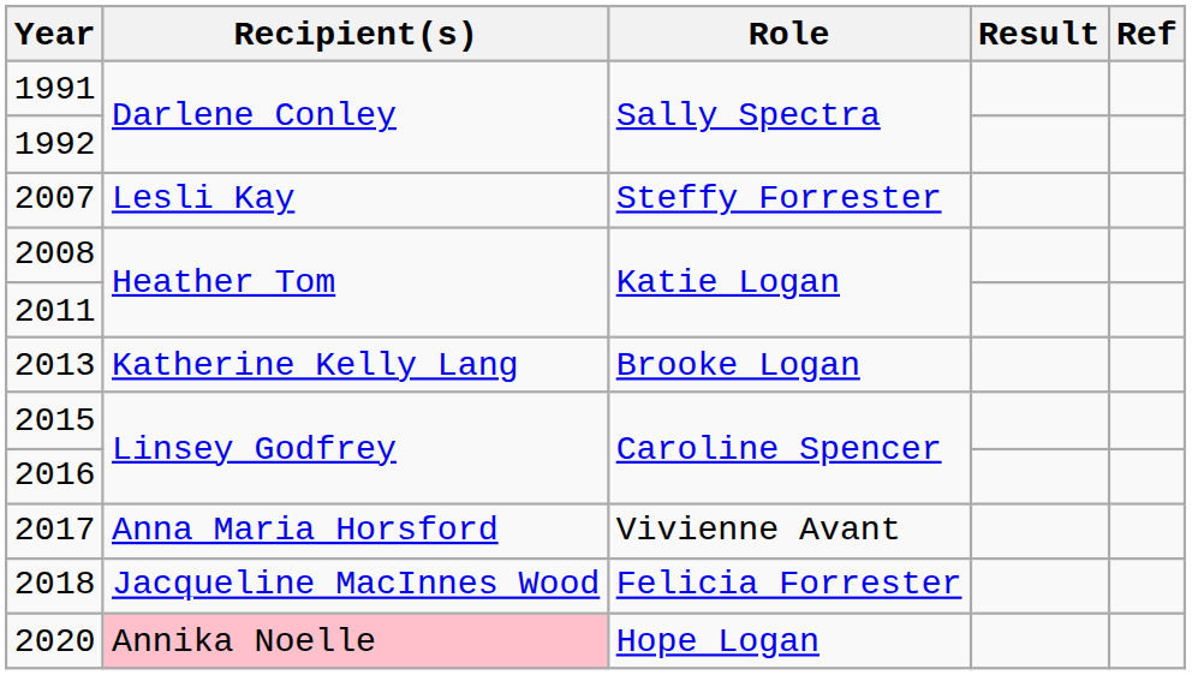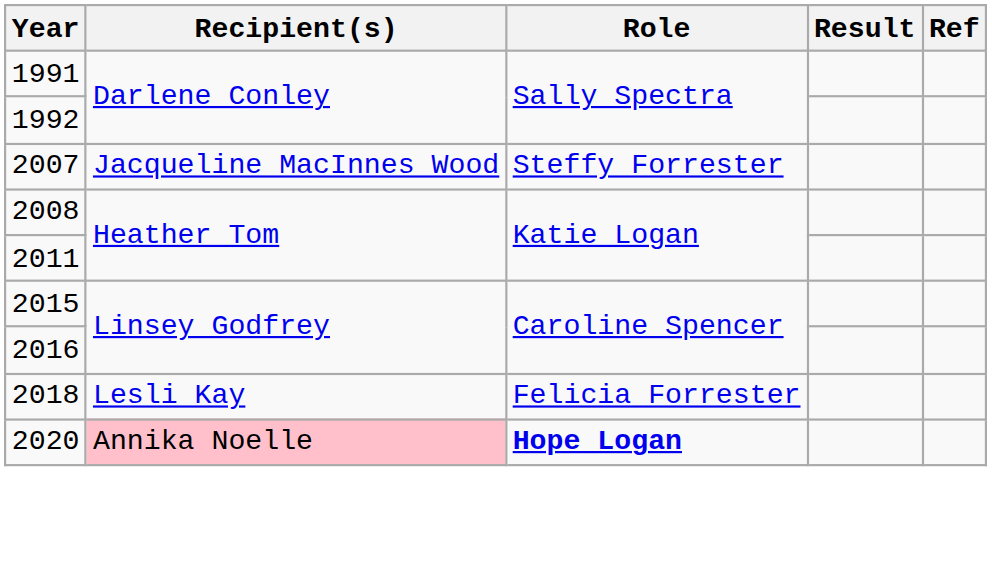2007 | Recipient(s): Lesli Kay -> Jacqueline MacInnes Wood
- row: 2013 | Katherine Kelly Lang | Brooke Logan
- row: 2017 | Anna Maria Horsford | Vivienne Avant
2018 | Recipient(s): Jacqueline MacInnes Wood -> Lesli Kay
2020 | Role: normal -> bold
